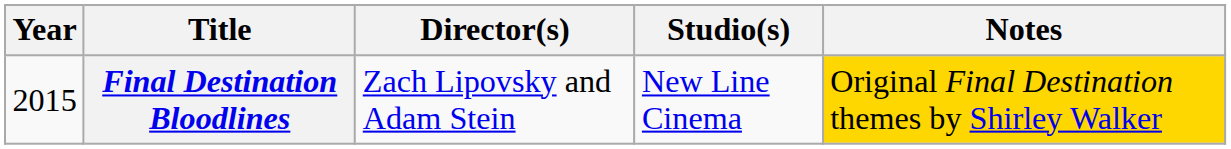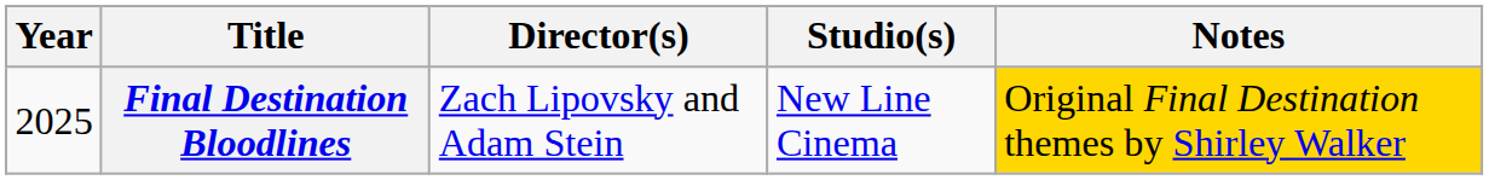Final Destination Bloodlines | Year: 2015 -> 2025
